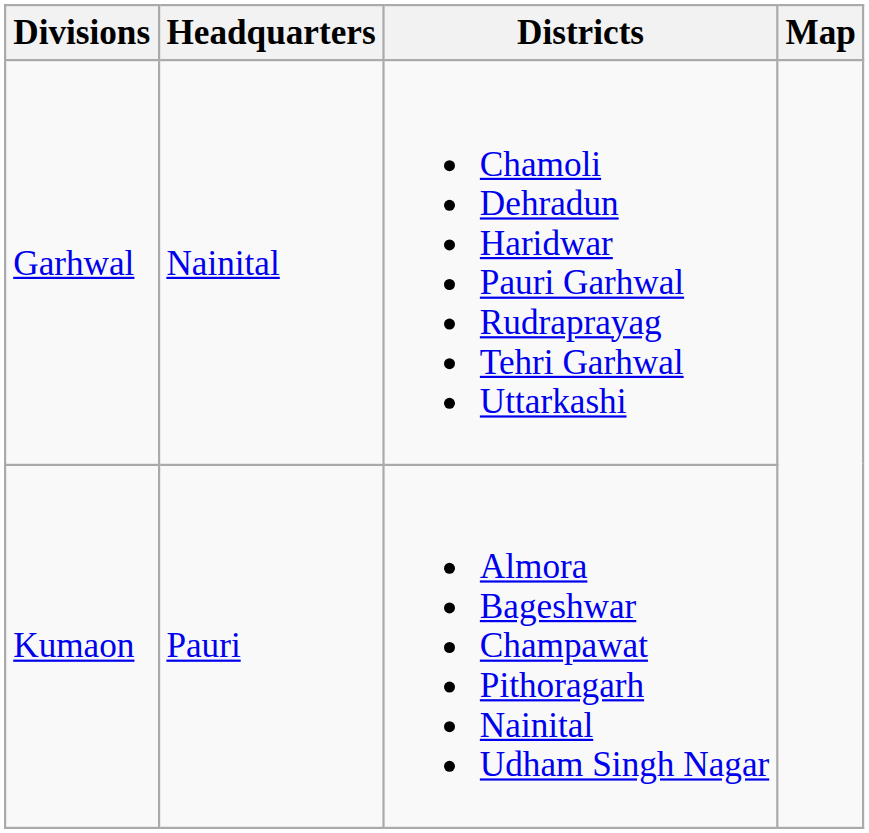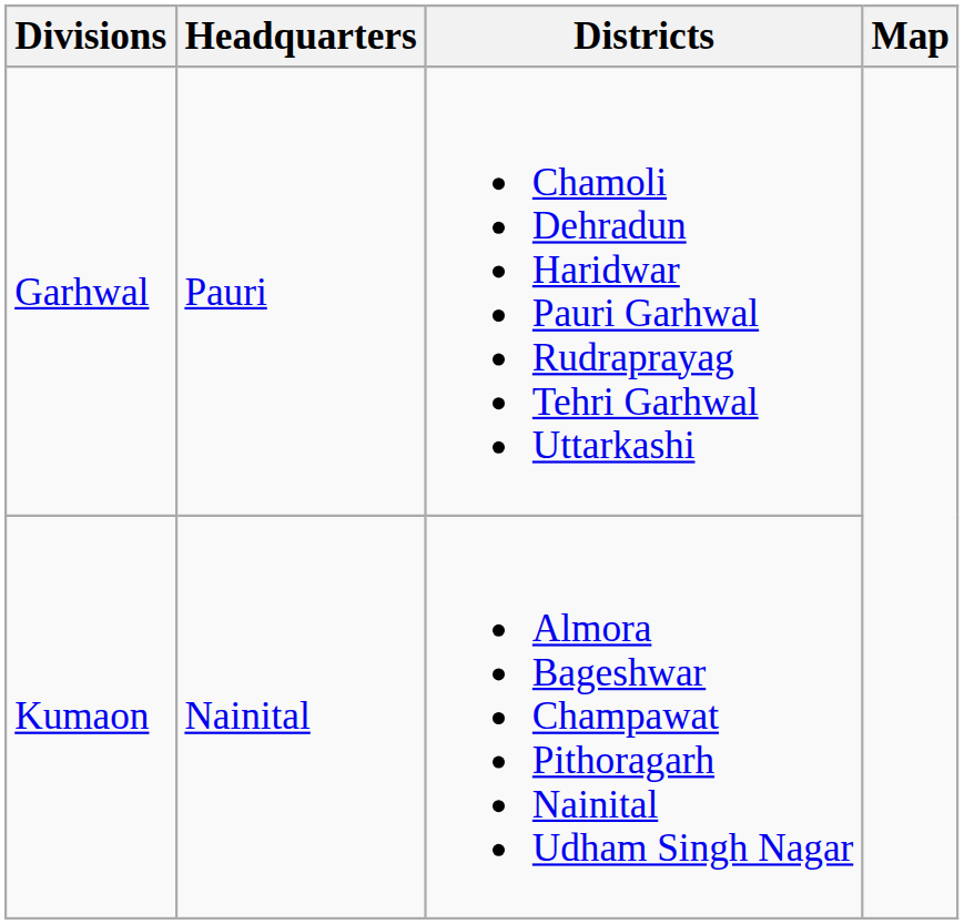Garhwal | Headquarters: Nainital -> Pauri
Kumaon | Headquarters: Pauri -> Nainital
